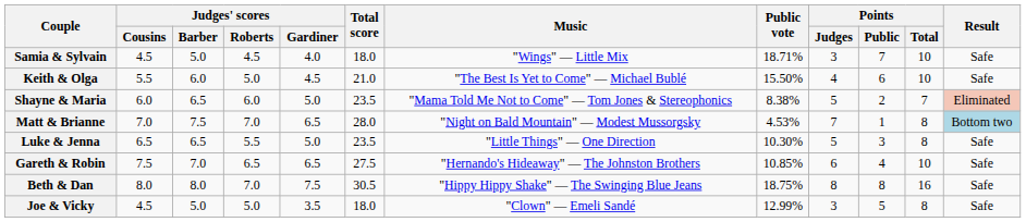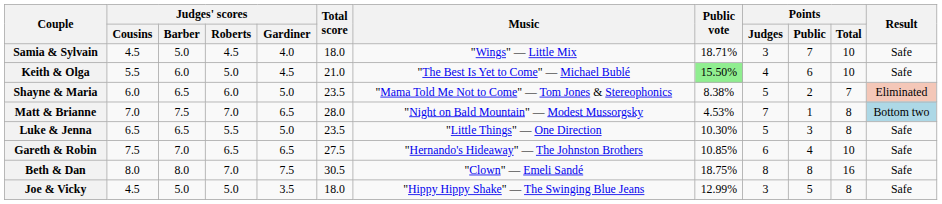Keith & Olga | Public vote: no background -> lightgreen background
Beth & Dan | Music: "Hippy Hippy Shake" — The Swinging Blue Jeans -> "Clown" — Emeli Sandé
Joe & Vicky | Music: "Clown" — Emeli Sandé -> "Hippy Hippy Shake" — The Swinging Blue Jeans
